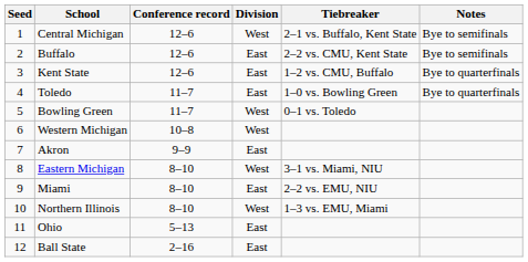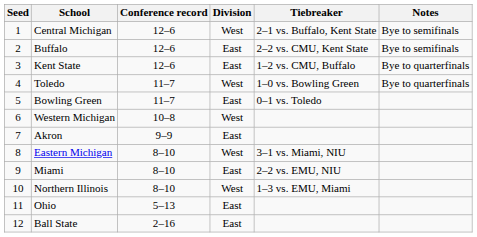Toledo | Division: East -> West
Bowling Green | Division: West -> East
